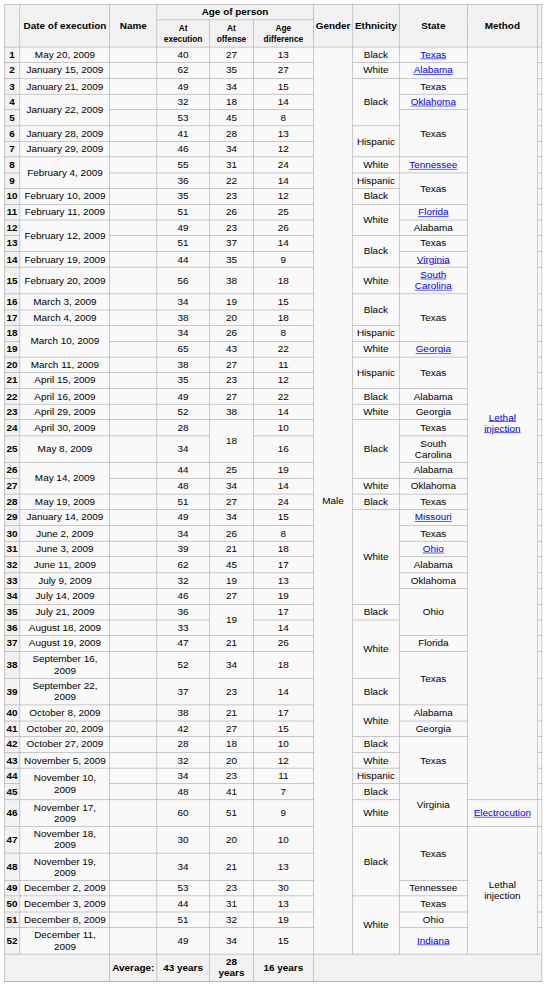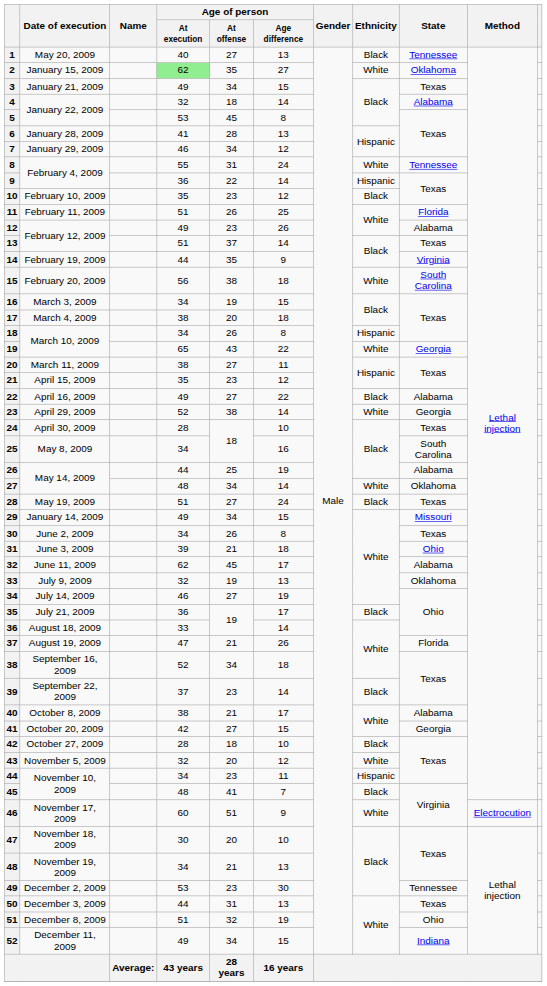1 | State: Texas -> Tennessee
2 | Age of person / At execution: no background -> lightgreen background
2 | State: Alabama -> Oklahoma
4 | State: Oklahoma -> Alabama
